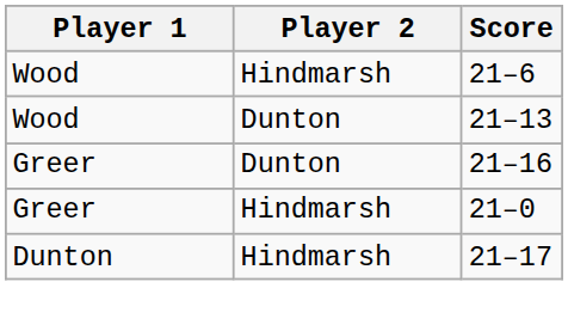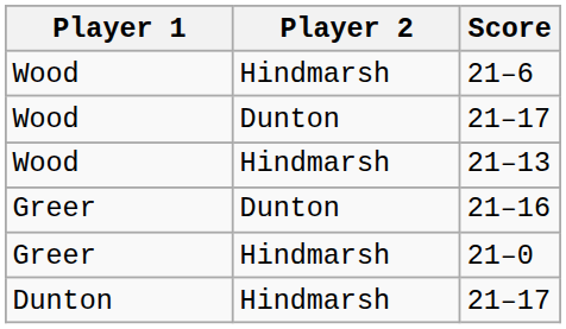+ row: Wood | Dunton | 21–17
21–13 | Player 2: Dunton -> Hindmarsh
